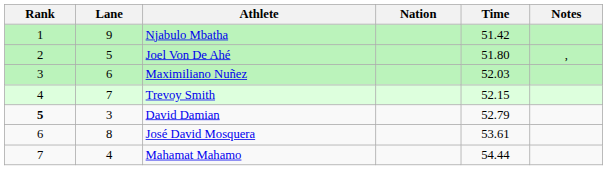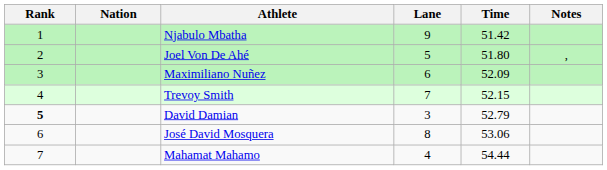columns swapped: Lane <-> Nation
Maximiliano Nuñez | Time: 52.03 -> 52.09
José David Mosquera | Time: 53.61 -> 53.06
